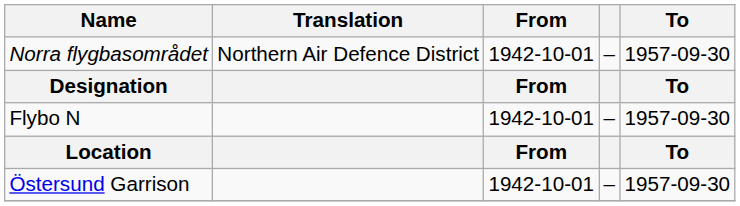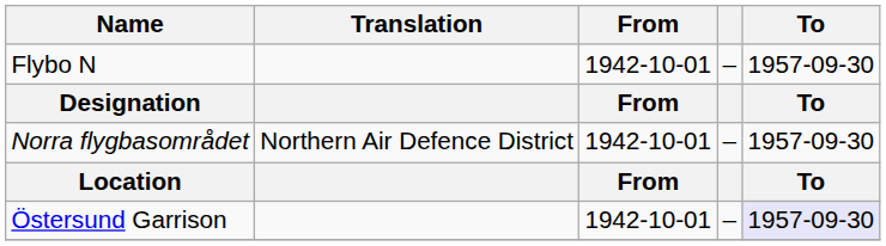rows swapped: Norra flygbasområdet <-> Flybo N
Östersund Garrison | To: no background -> lavender background
